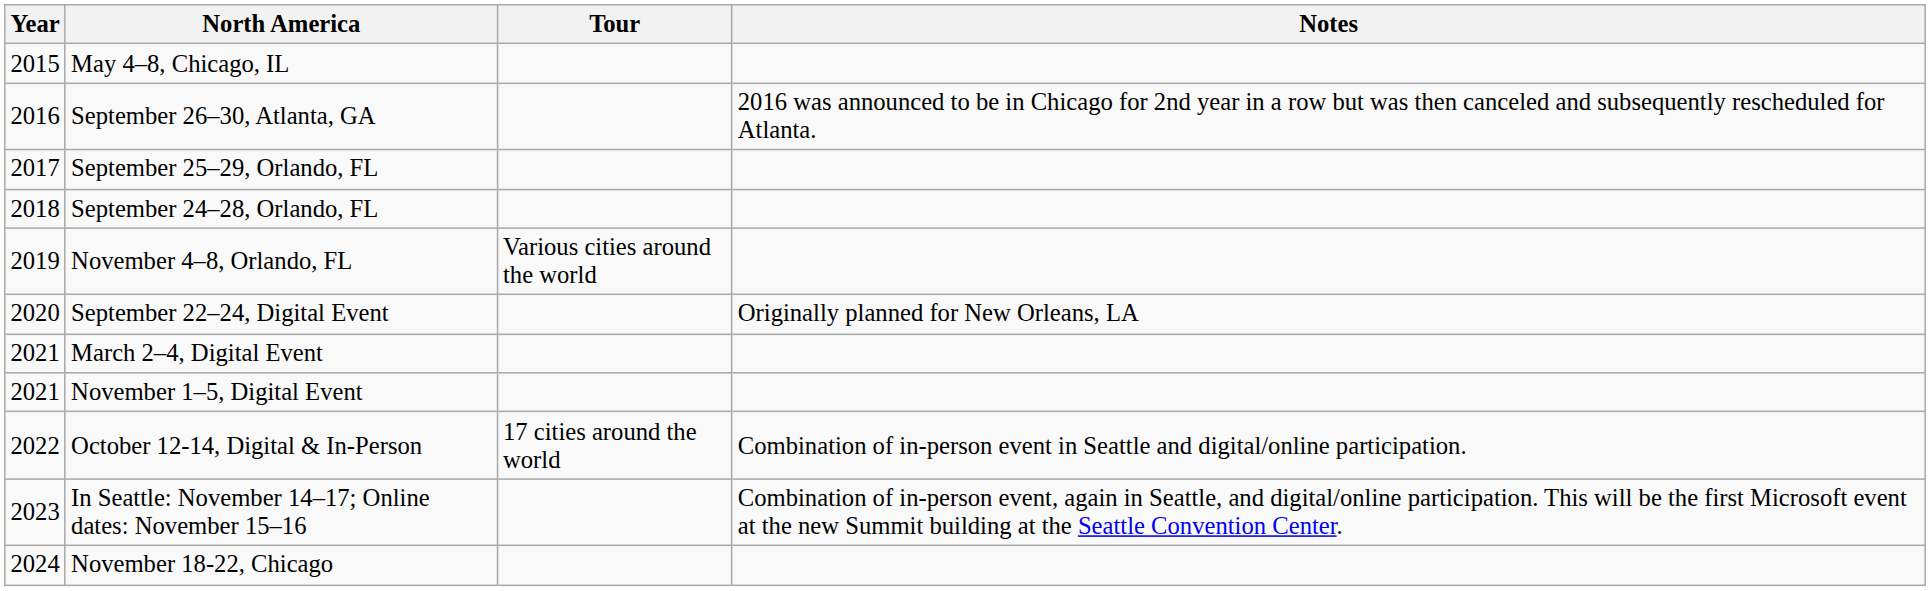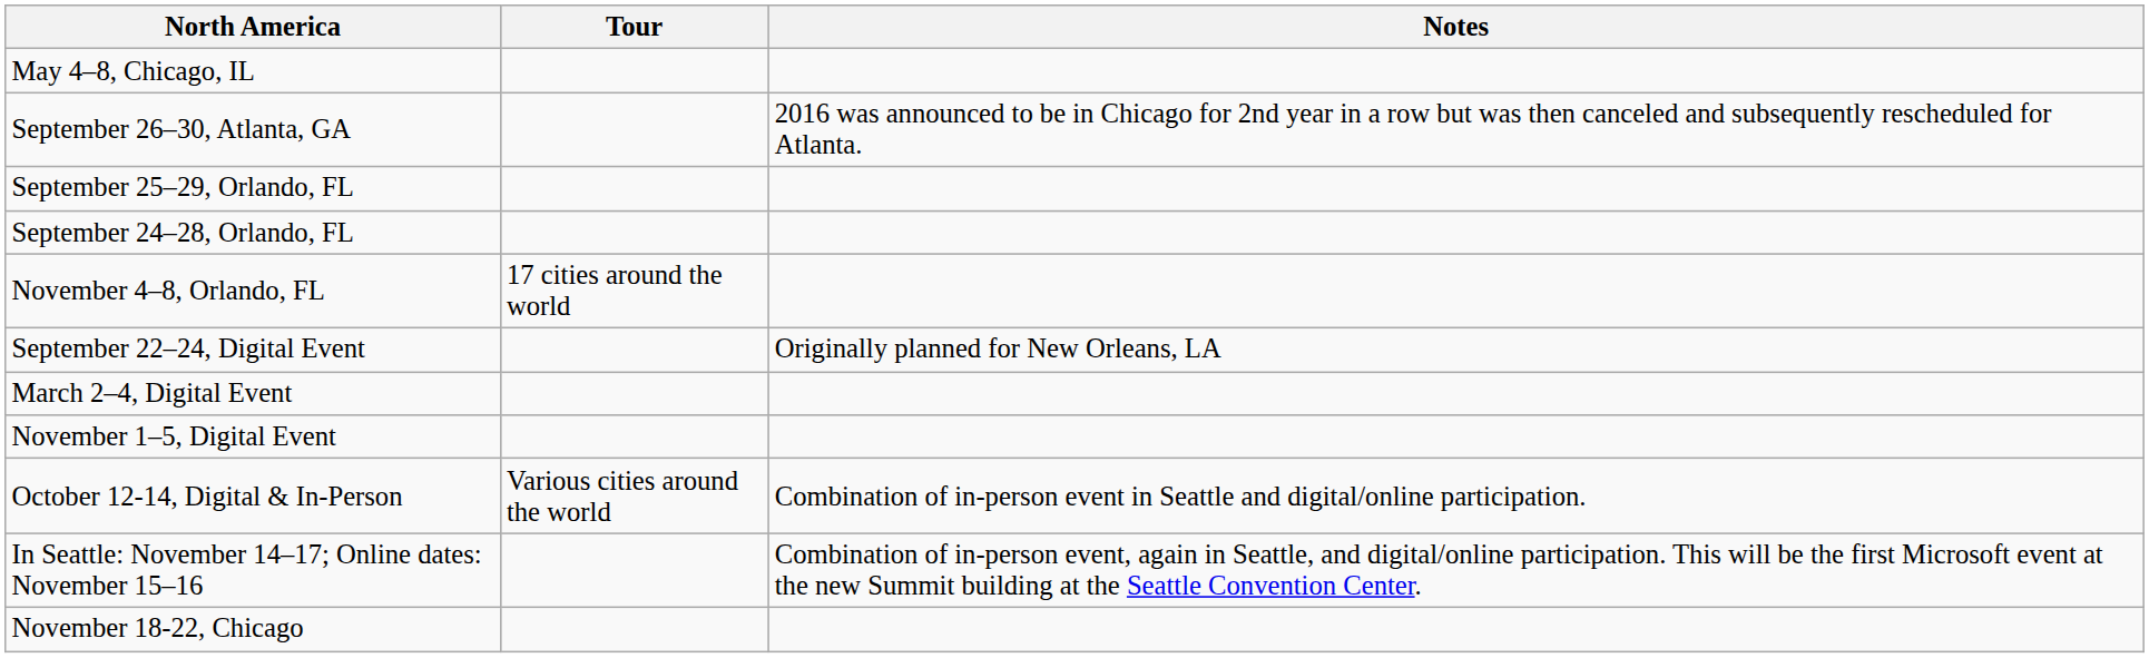- column: Year | 2015 | 2016 | 2017 | 2018 | 2019 | 2020 | 2021 | 2021 | 2022 | 2023 | 2024
November 4–8, Orlando, FL | Tour: Various cities around the world -> 17 cities around the world
October 12-14, Digital & In-Person | Tour: 17 cities around the world -> Various cities around the world
